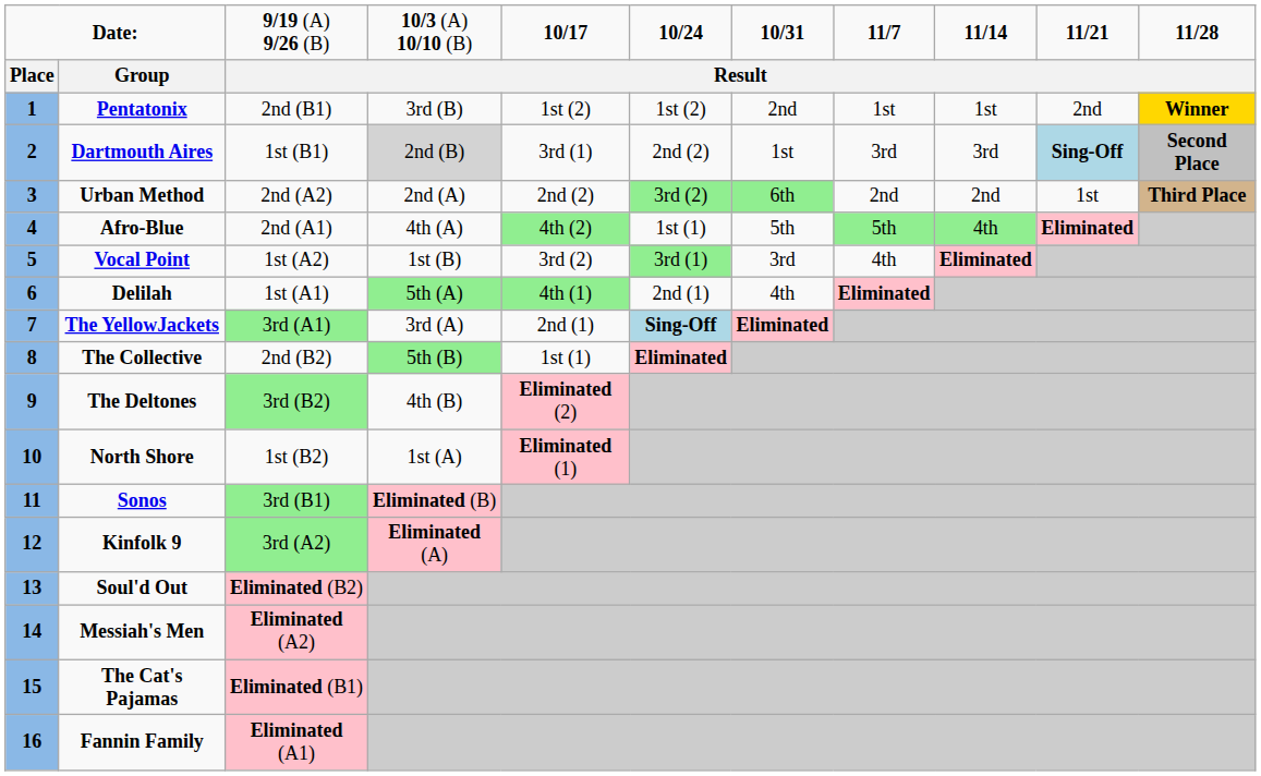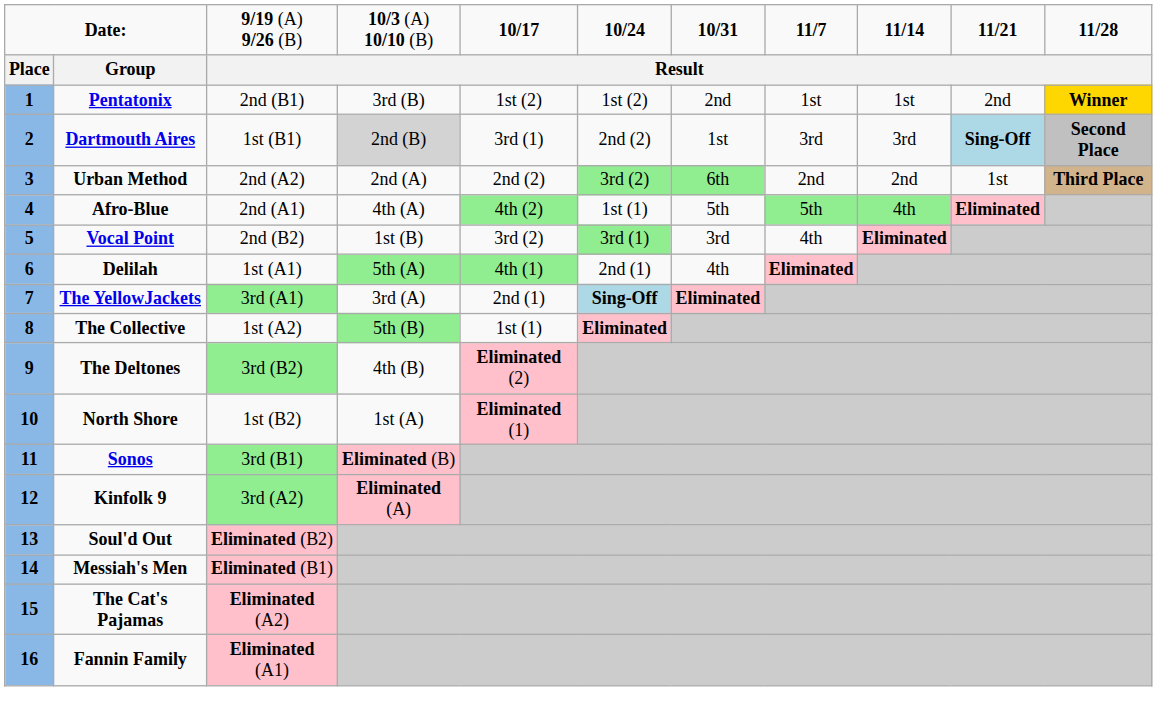Vocal Point | column 3: 1st (A2) -> 2nd (B2)
The Collective | column 3: 2nd (B2) -> 1st (A2)
Messiah's Men | column 3: Eliminated (A2) -> Eliminated (B1)
The Cat's Pajamas | column 3: Eliminated (B1) -> Eliminated (A2)
